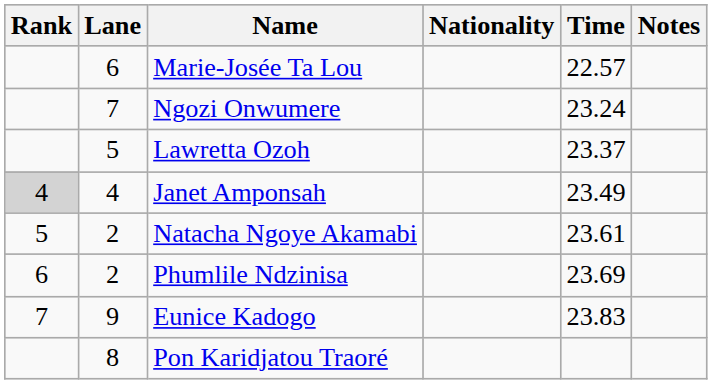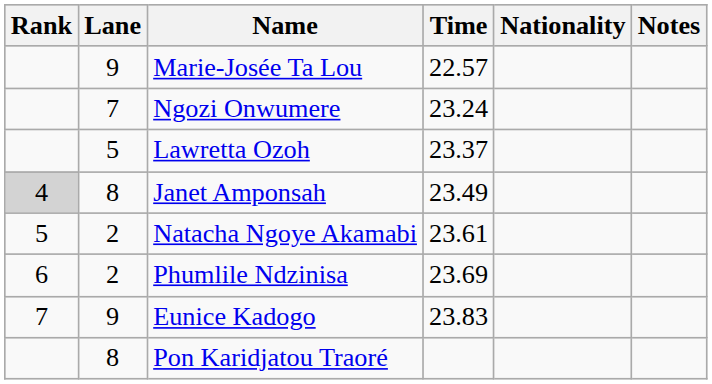columns swapped: Nationality <-> Time
Marie-Josée Ta Lou | Lane: 6 -> 9
Janet Amponsah | Lane: 4 -> 8
